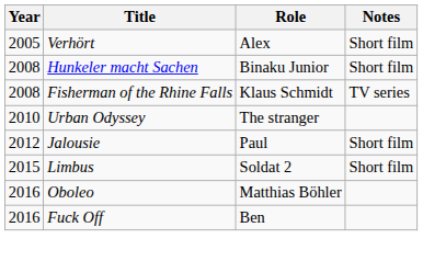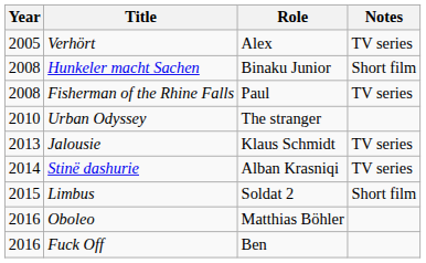Verhört | Notes: Short film -> TV series
Fisherman of the Rhine Falls | Role: Klaus Schmidt -> Paul
Jalousie | Year: 2012 -> 2013
Jalousie | Role: Paul -> Klaus Schmidt
Jalousie | Notes: Short film -> TV series
+ row: 2014 | Stinë dashurie | Alban Krasniqi | TV series
